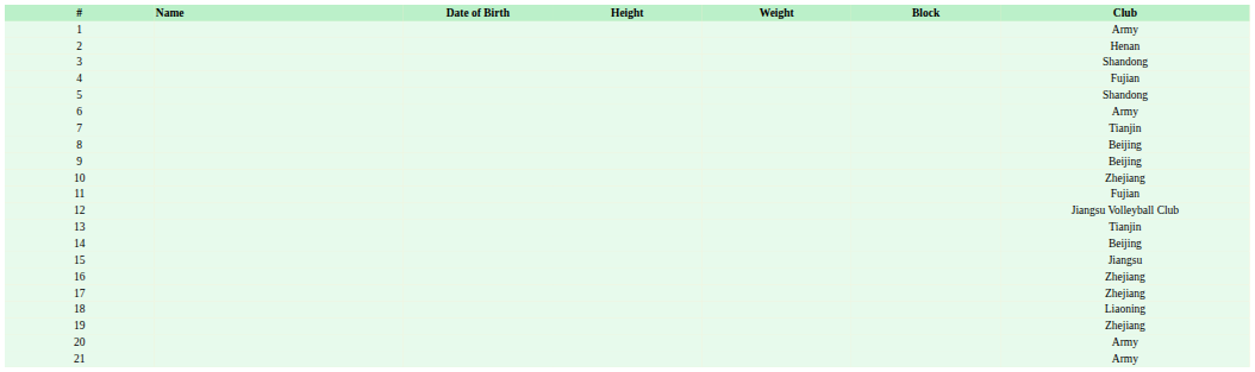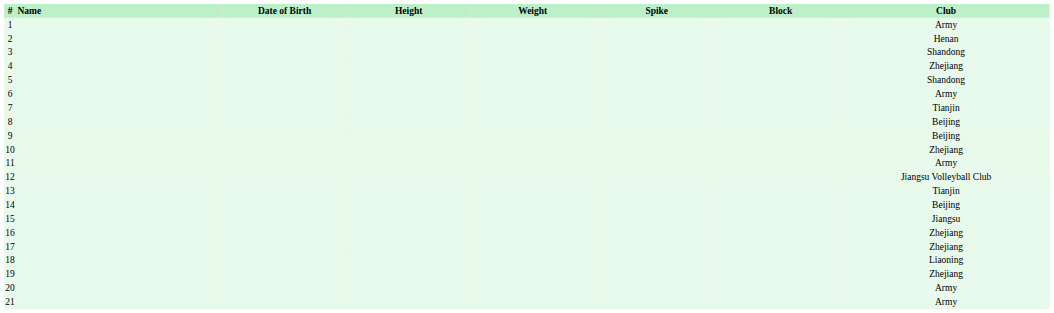+ column: Spike
4 | Club: Fujian -> Zhejiang
11 | Club: Fujian -> Army
